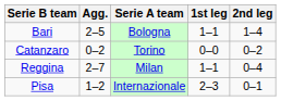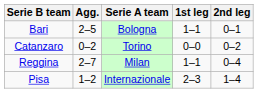Bari | 2nd leg: 1–4 -> 0–1
Pisa | 2nd leg: 0–1 -> 1–4
